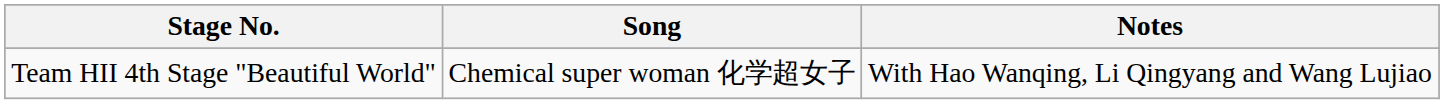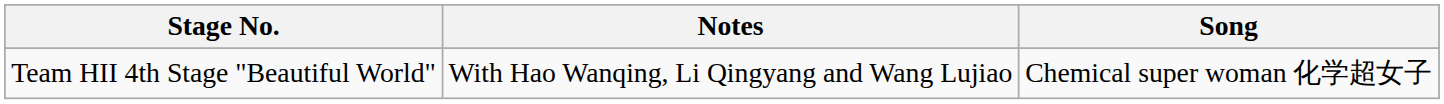columns swapped: Song <-> Notes
